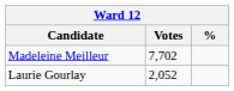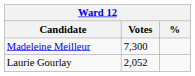Madeleine Meilleur | Votes: 7,702 -> 7,300
